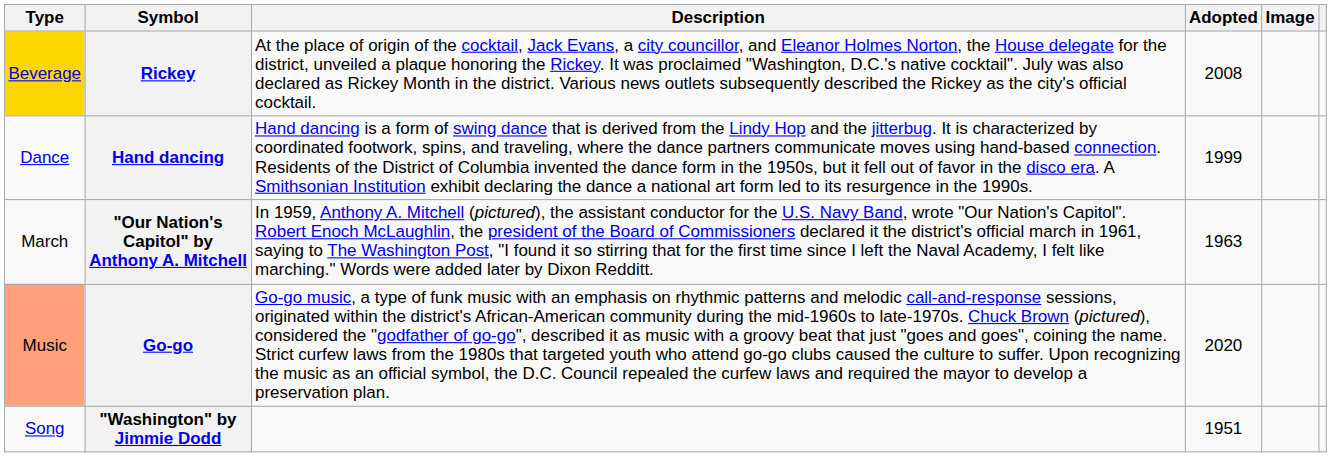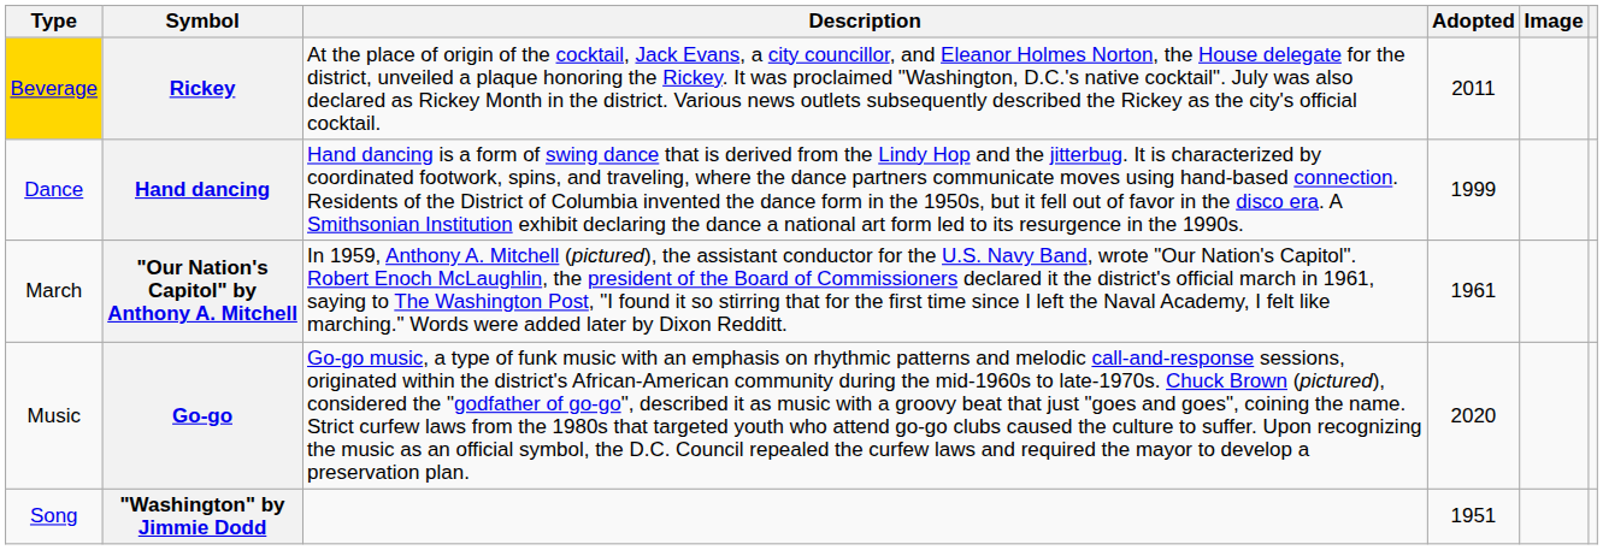Rickey | Adopted: 2008 -> 2011
"Our Nation's Capitol" by Anthony A. Mitchell | Adopted: 1963 -> 1961
Go-go | Type: lightsalmon background -> no background
